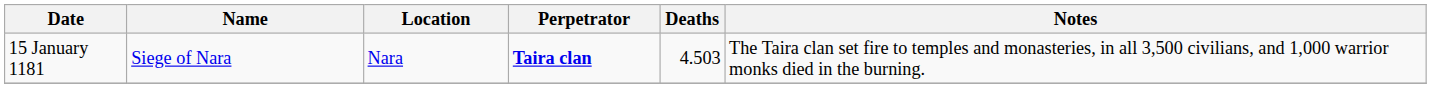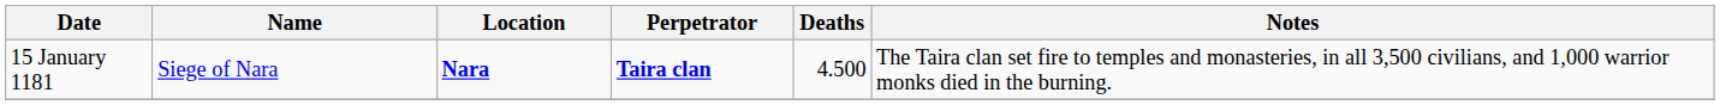15 January 1181 | Location: normal -> bold
15 January 1181 | Deaths: 4.503 -> 4.500
